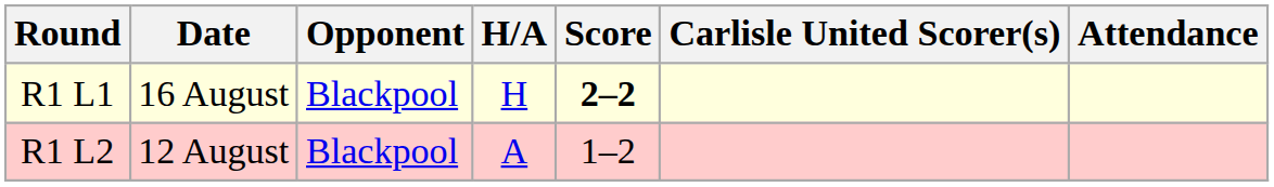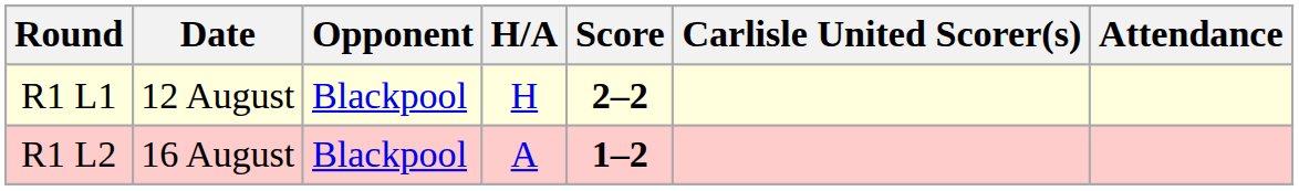R1 L1 | Date: 16 August -> 12 August
R1 L2 | Date: 12 August -> 16 August
R1 L2 | Score: normal -> bold
